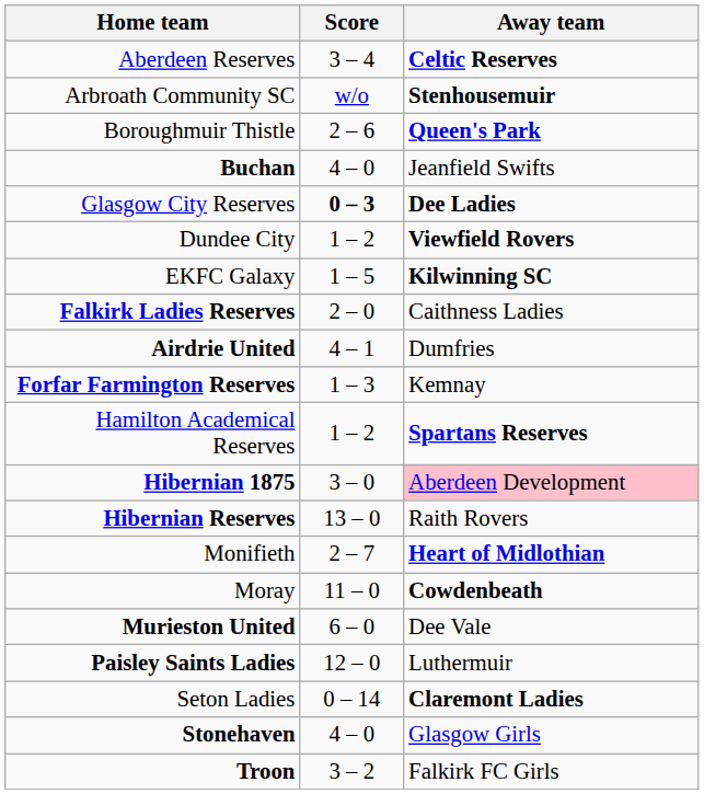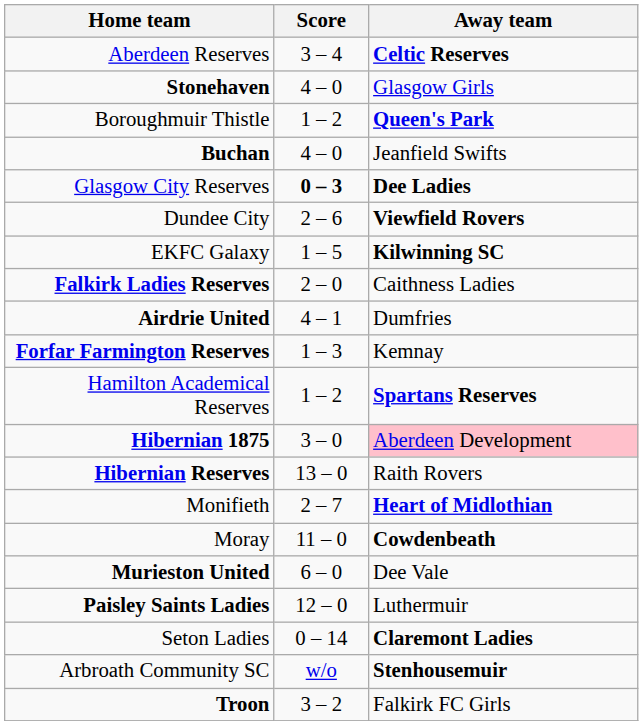rows swapped: Arbroath Community SC <-> Stonehaven
Boroughmuir Thistle | Score: 2 – 6 -> 1 – 2
Dundee City | Score: 1 – 2 -> 2 – 6
